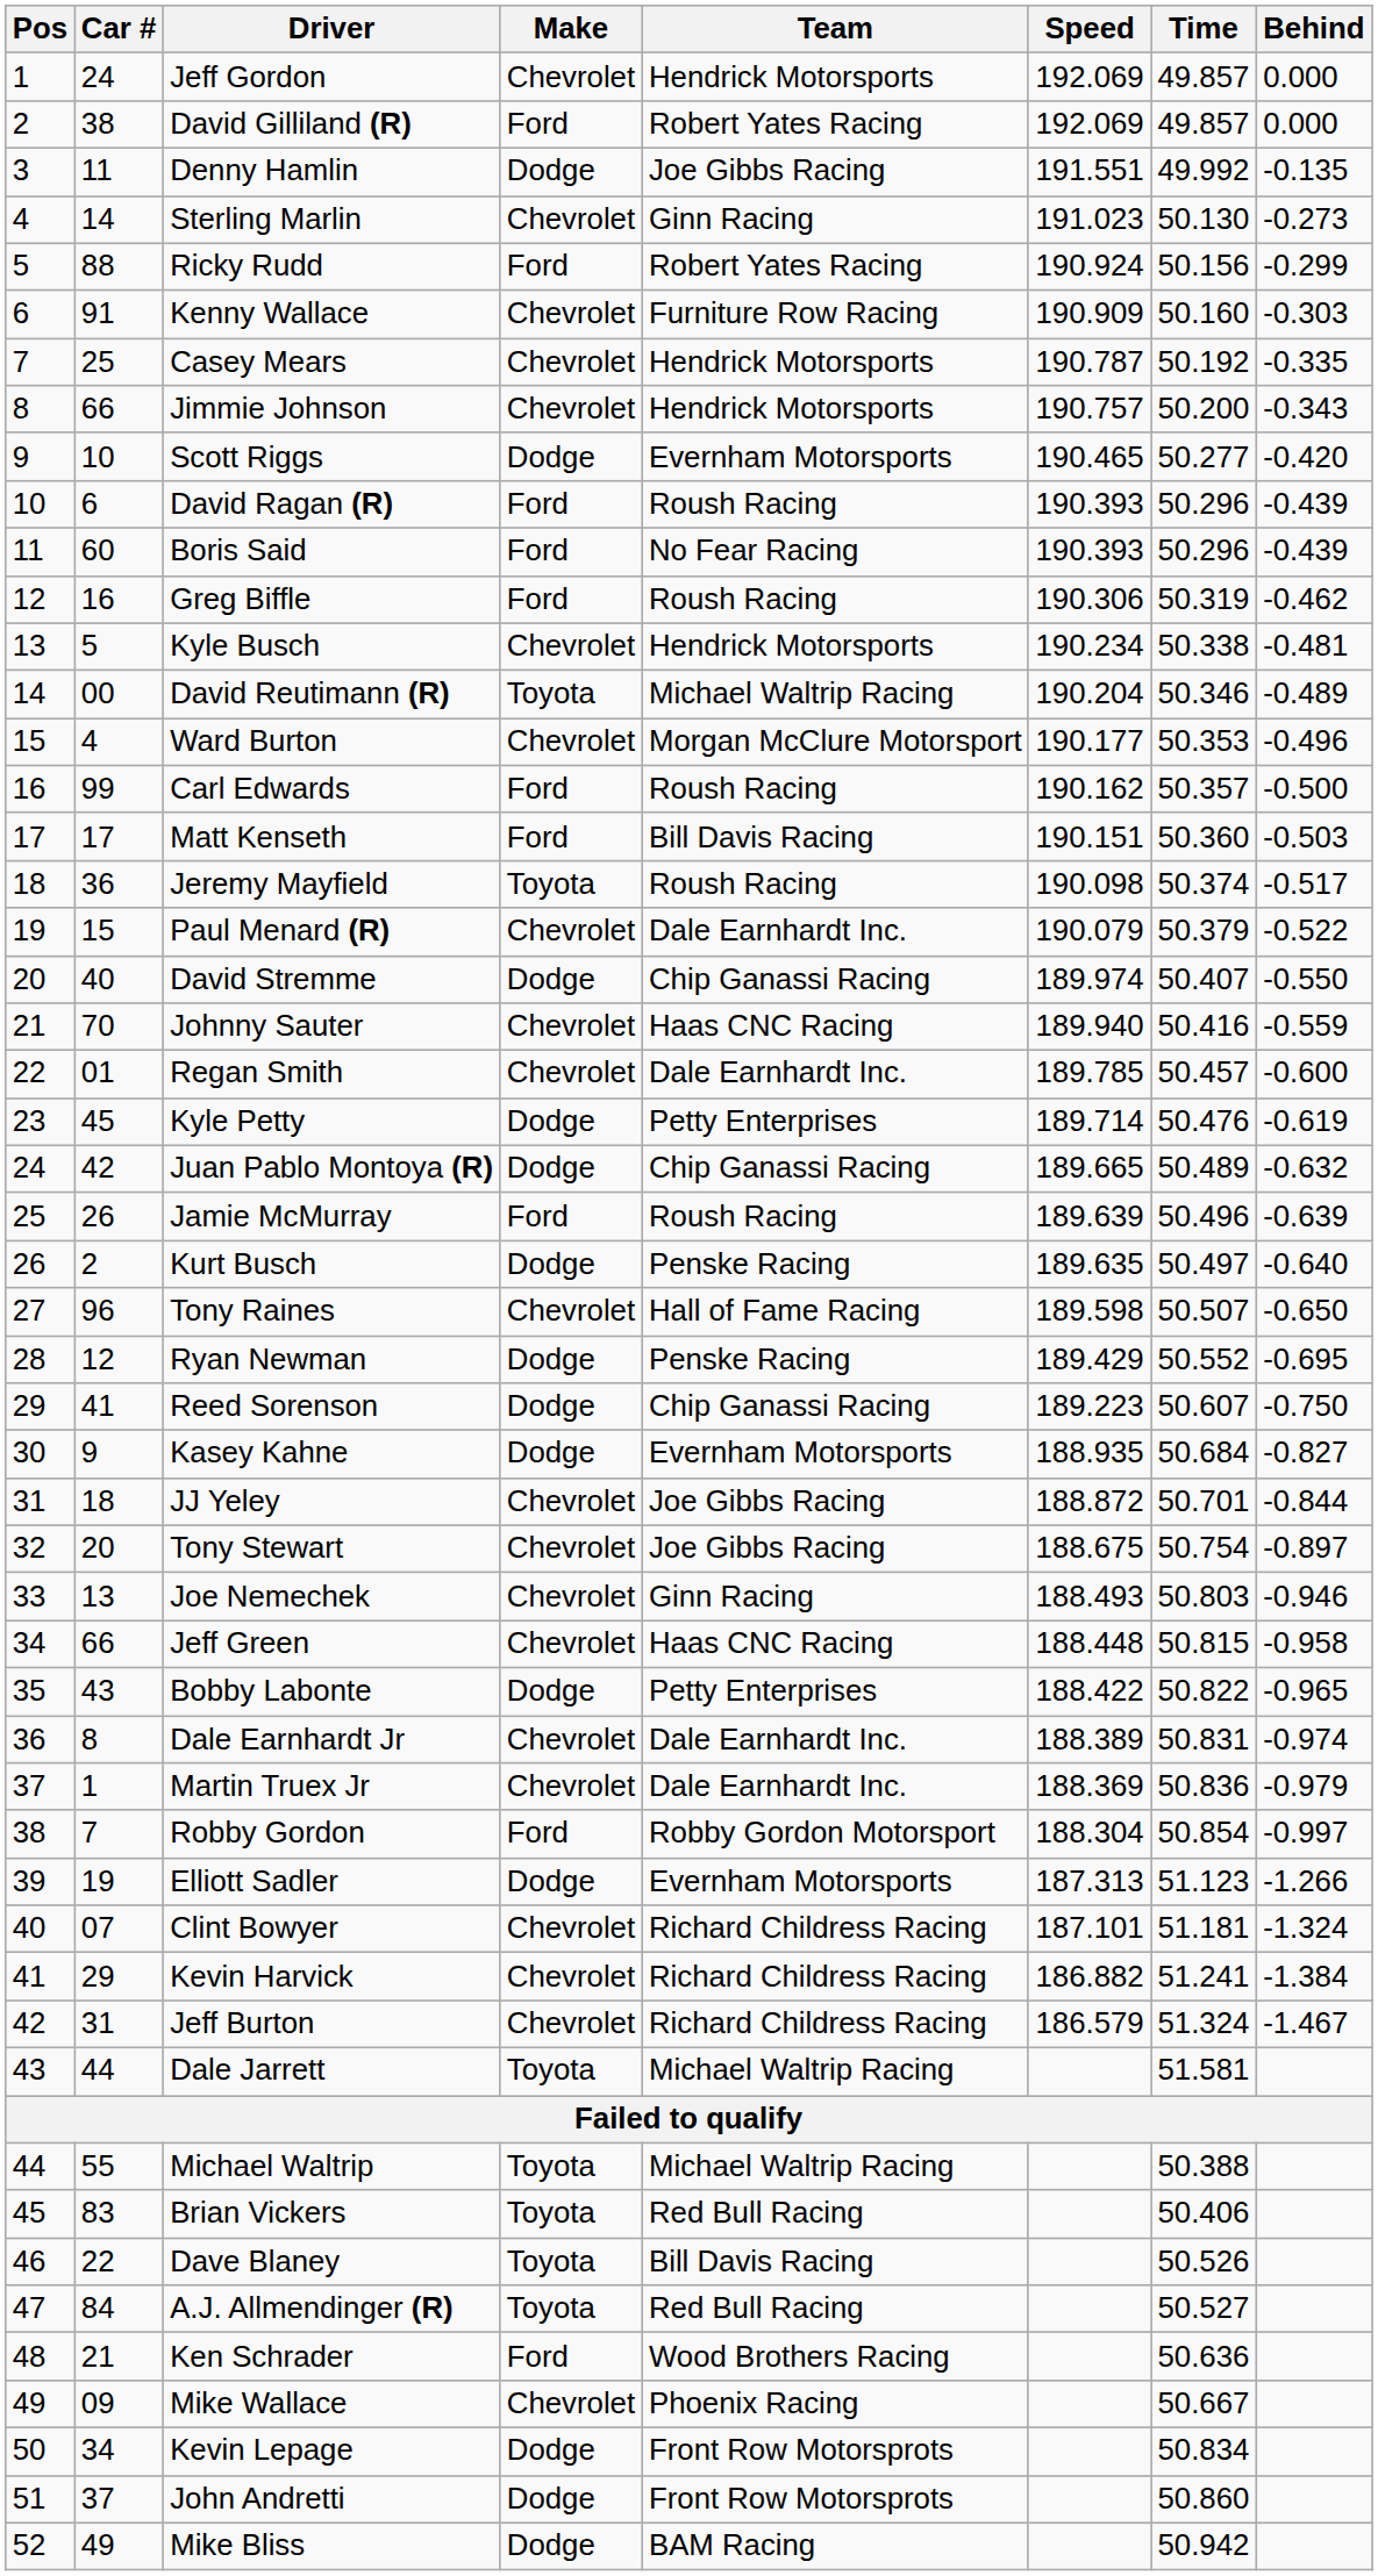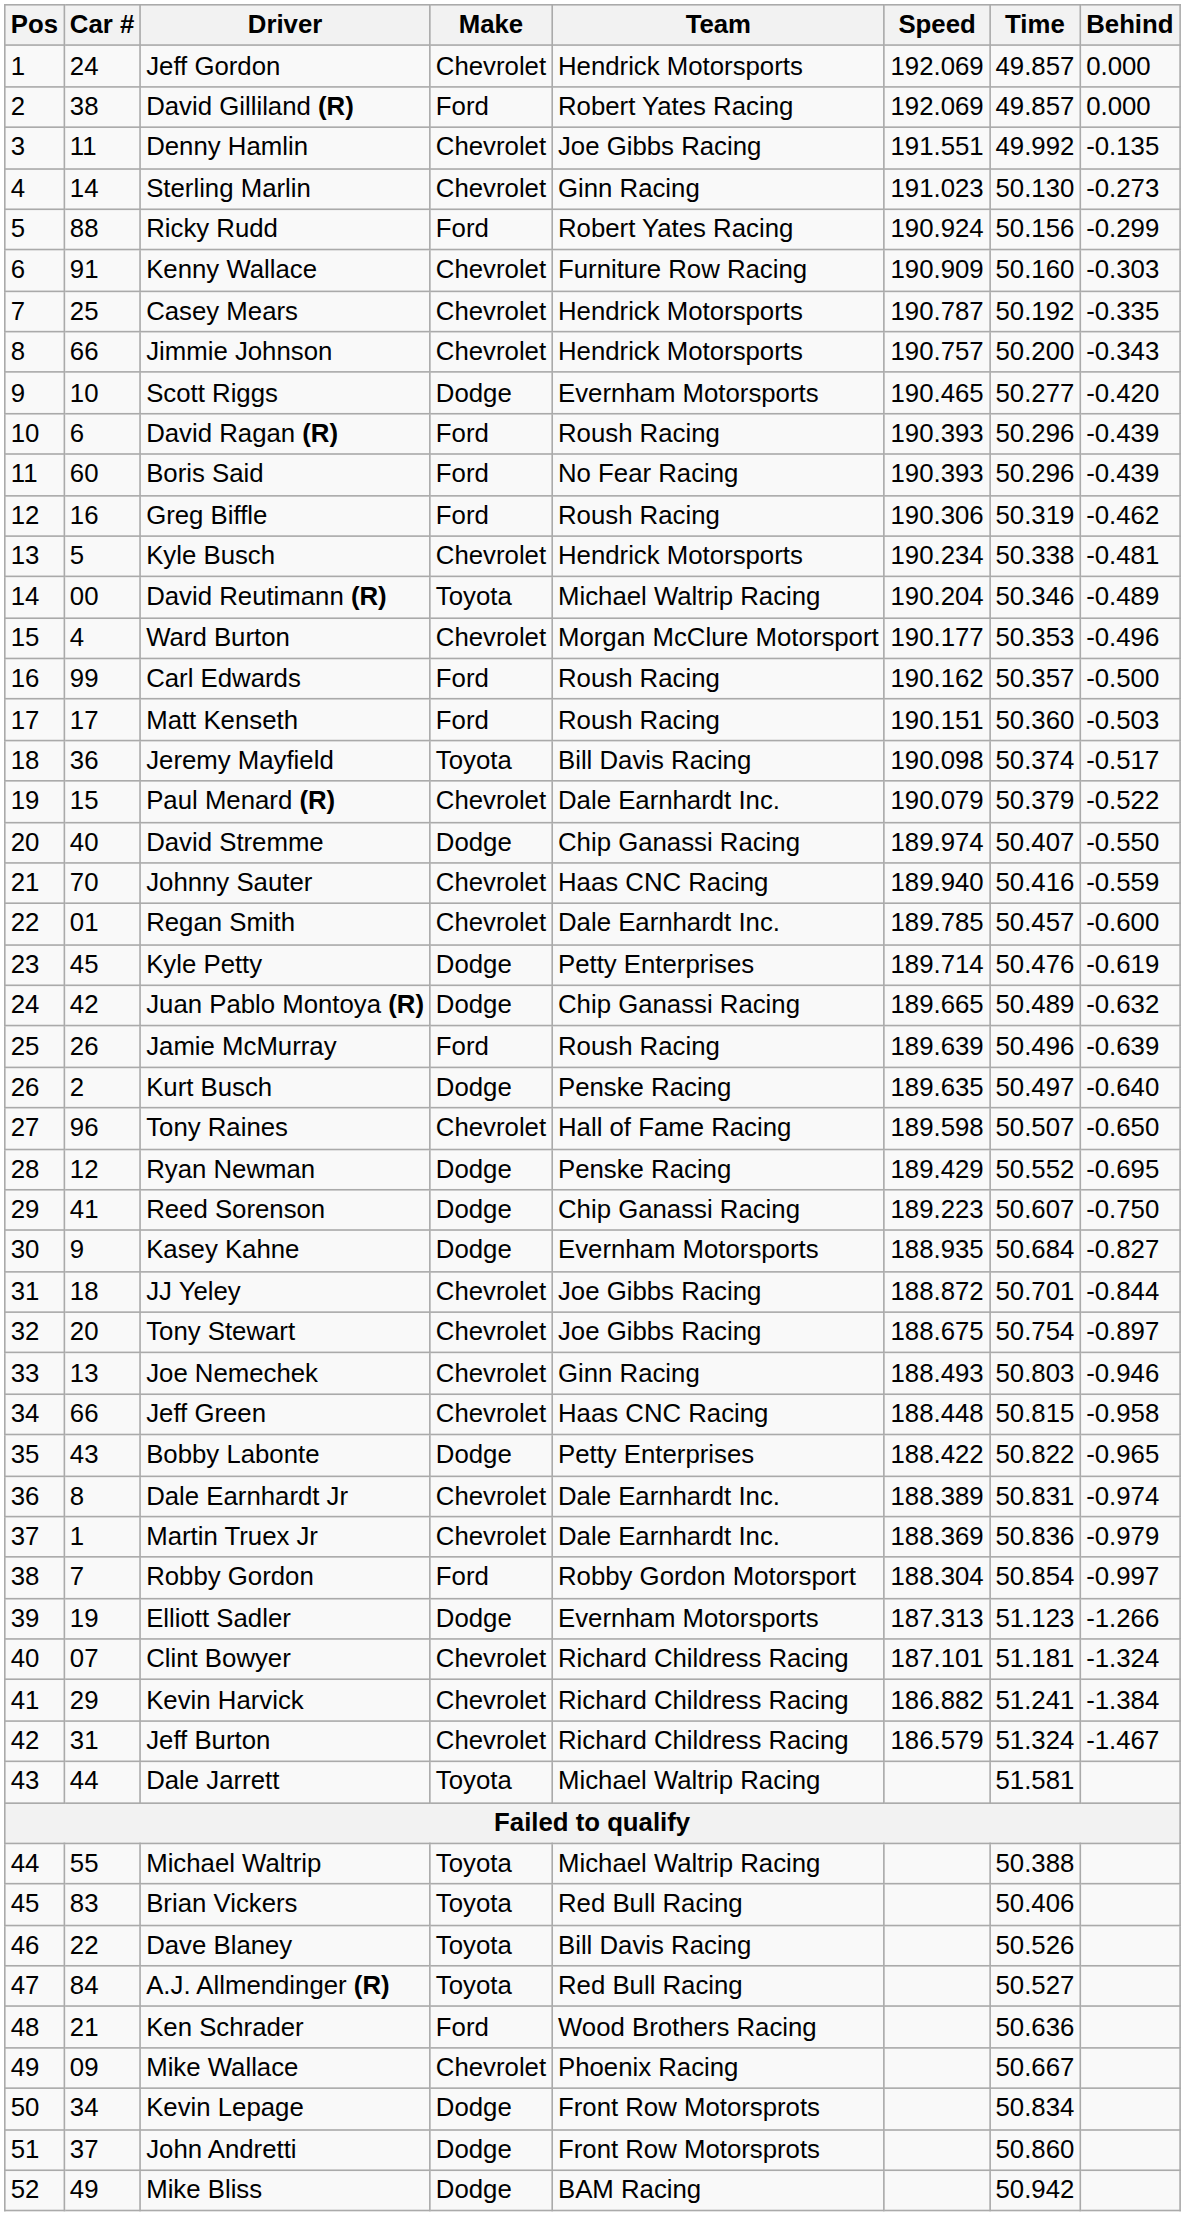Denny Hamlin | Make: Dodge -> Chevrolet
Matt Kenseth | Team: Bill Davis Racing -> Roush Racing
Jeremy Mayfield | Team: Roush Racing -> Bill Davis Racing
